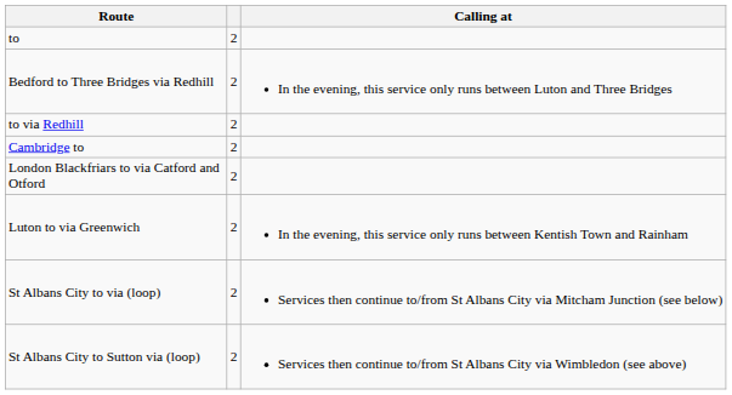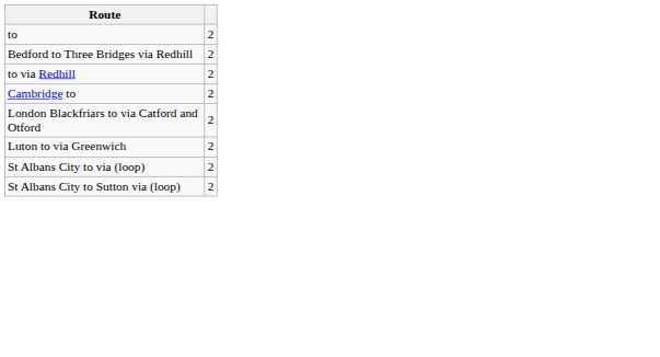- column: Calling at | In the evening, this service only runs between Luton and Three Bridges | In the evening, this service only runs between Kentish Town and Rainham | Services then continue to/from St Albans City via Mitcham Junction (see below) | Services then continue to/from St Albans City via Wimbledon (see above)
